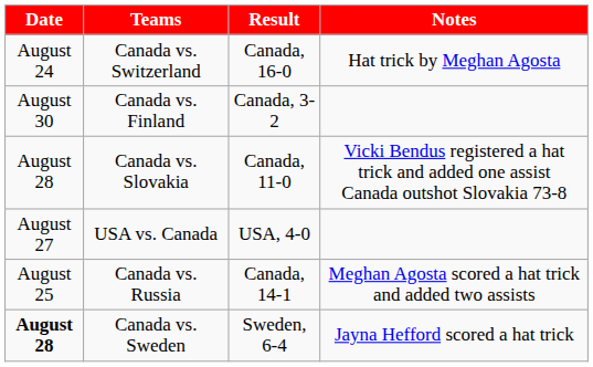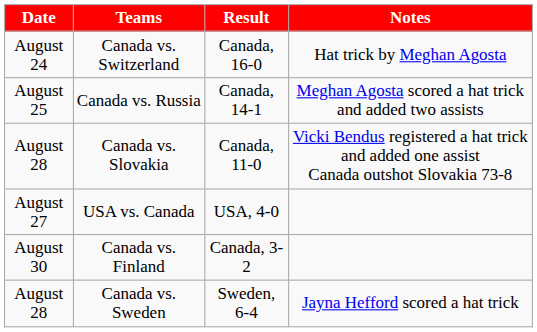rows swapped: Canada vs. Russia <-> Canada vs. Finland
Canada vs. Sweden | Date: bold -> normal
